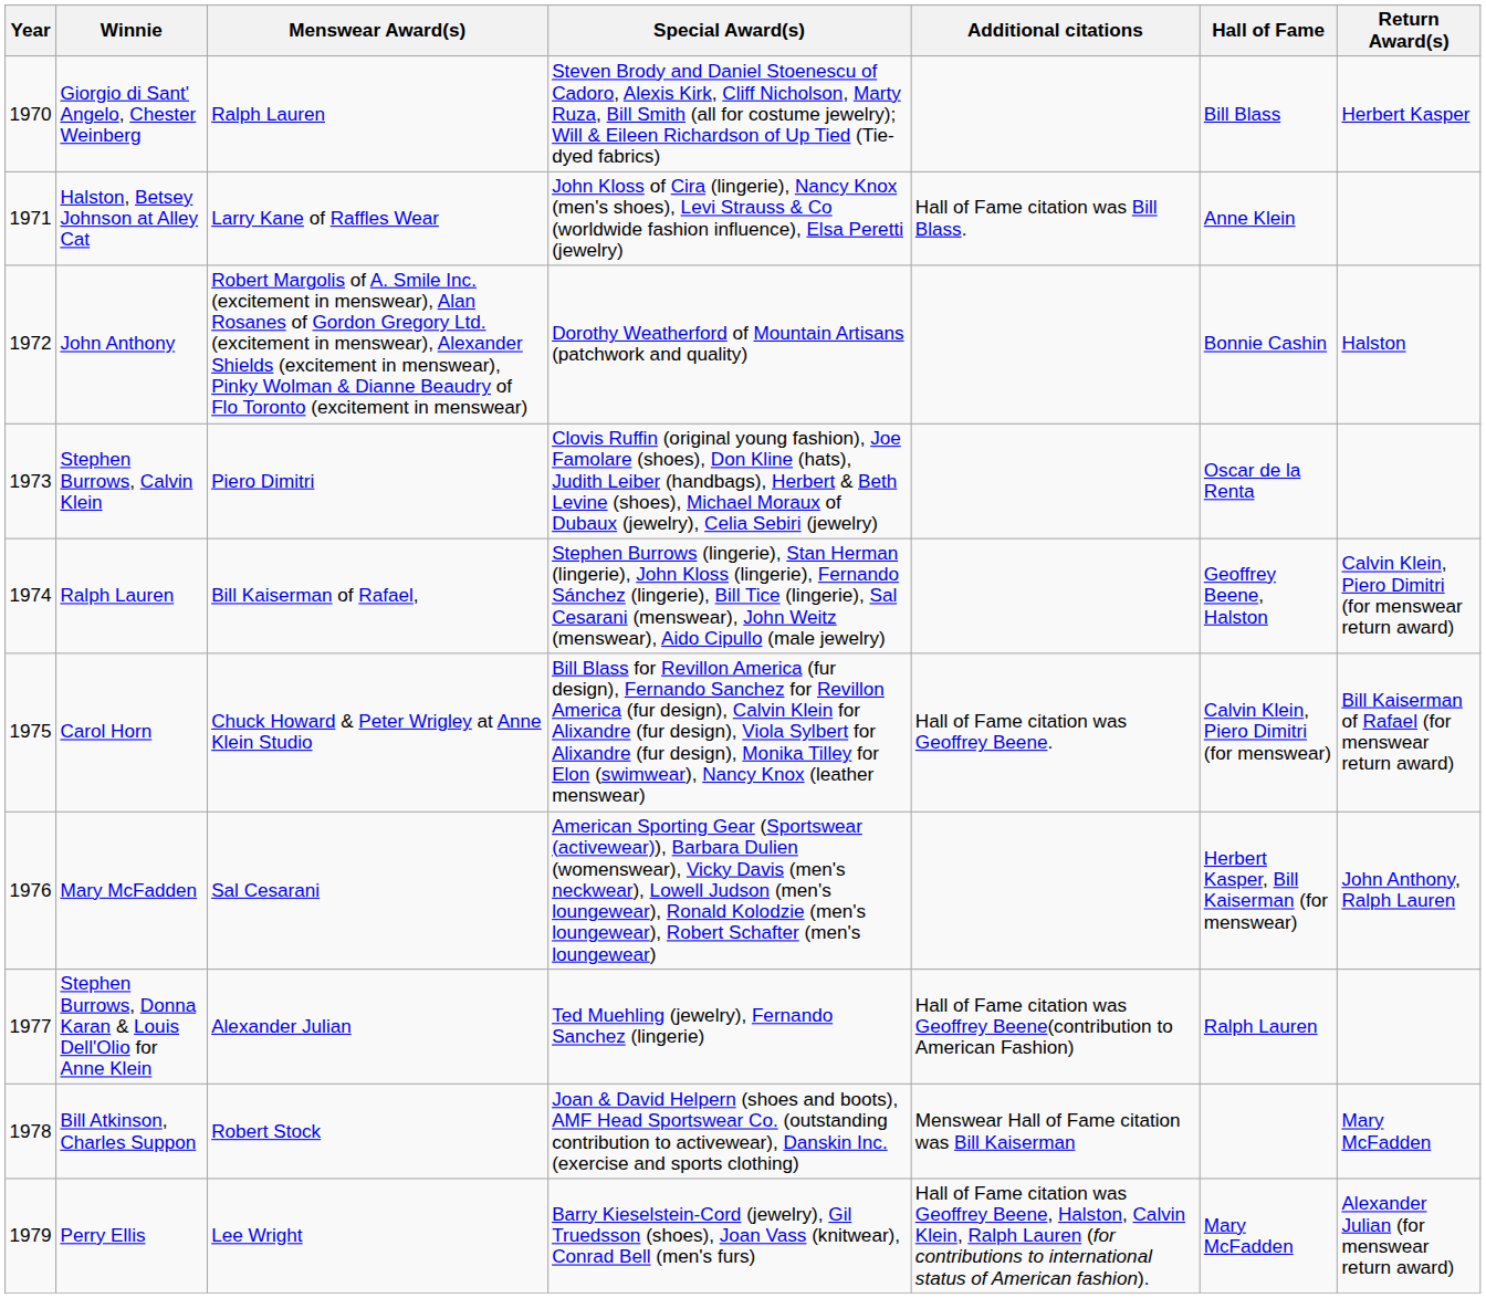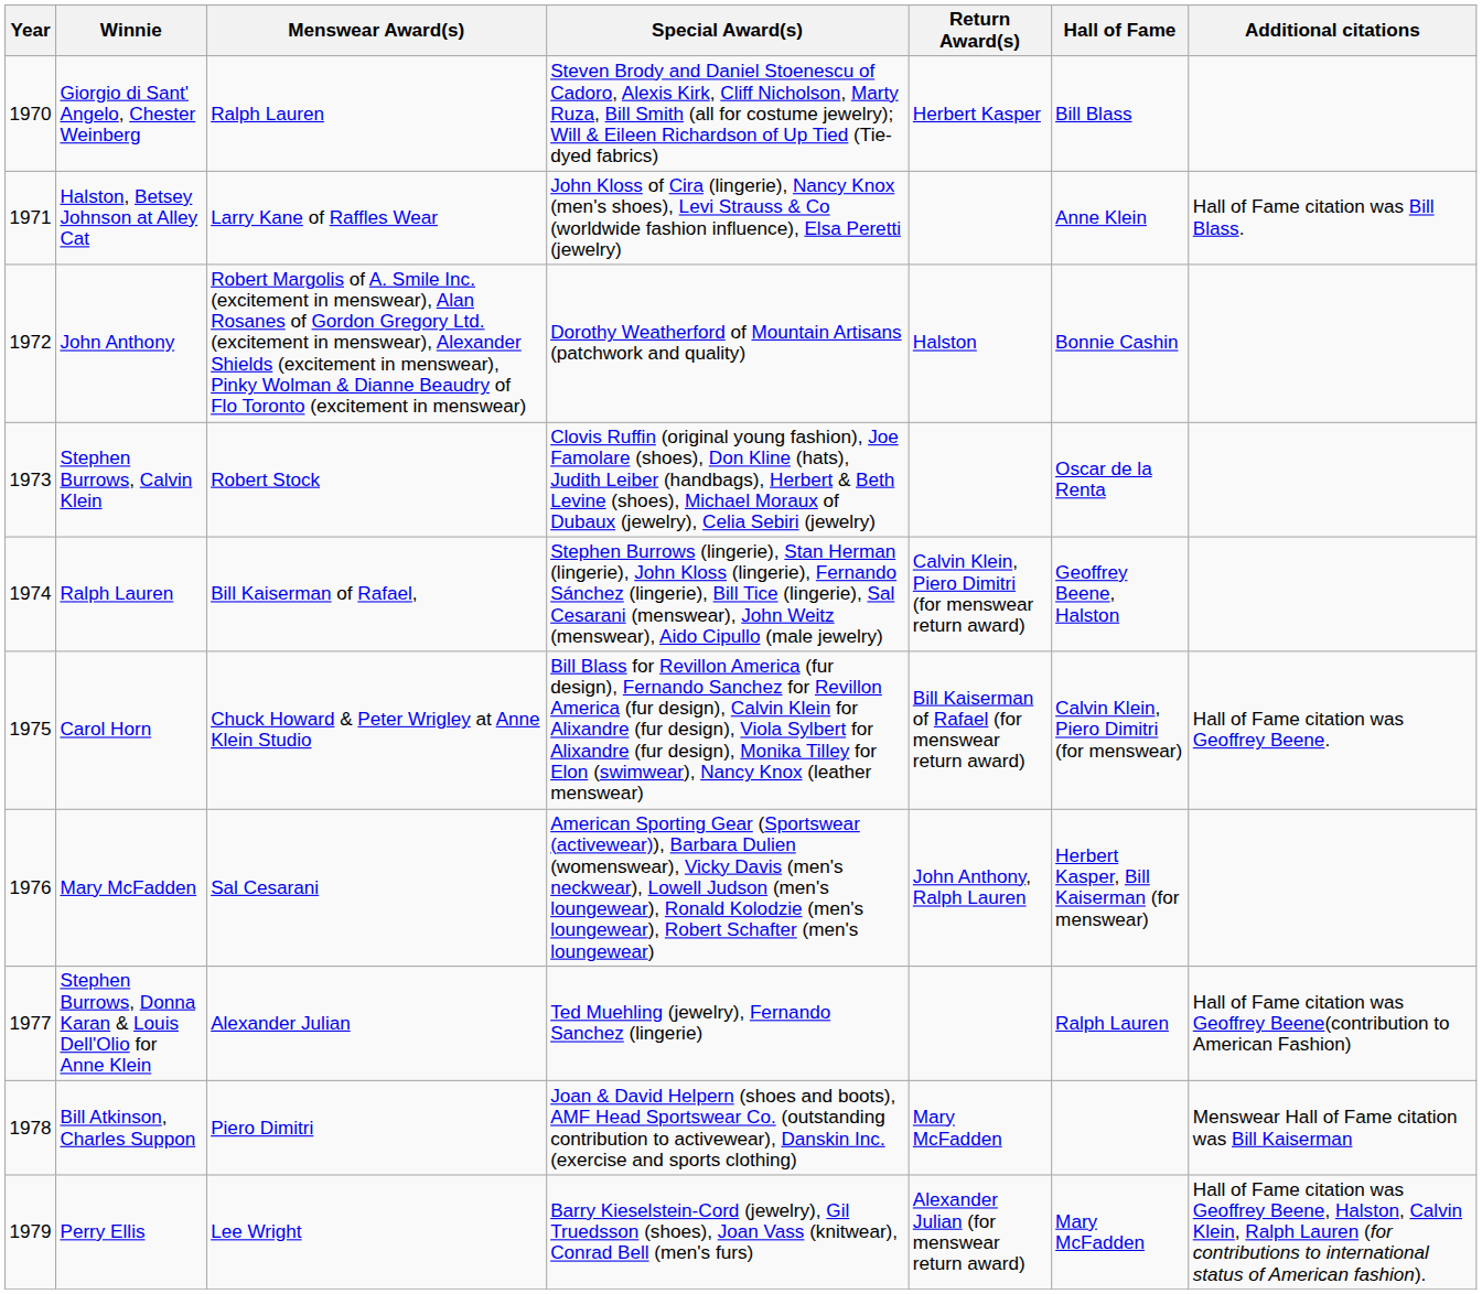columns swapped: Return Award(s) <-> Additional citations
Stephen Burrows, Calvin Klein | Menswear Award(s): Piero Dimitri -> Robert Stock
Bill Atkinson, Charles Suppon | Menswear Award(s): Robert Stock -> Piero Dimitri
